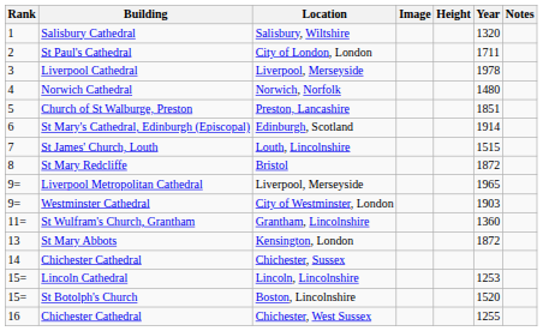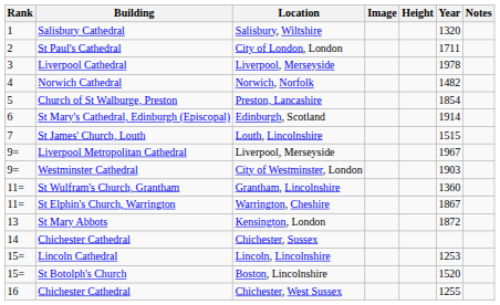Norwich Cathedral | Year: 1480 -> 1482
Church of St Walburge, Preston | Year: 1851 -> 1854
- row: 8 | St Mary Redcliffe | Bristol | 1872
Liverpool Metropolitan Cathedral | Year: 1965 -> 1967
+ row: 11= | St Elphin's Church, Warrington | Warrington, Cheshire | 1867
